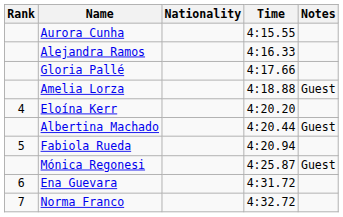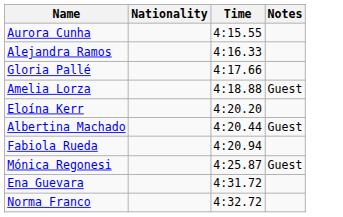- column: Rank | 4 | 5 | 6 | 7
